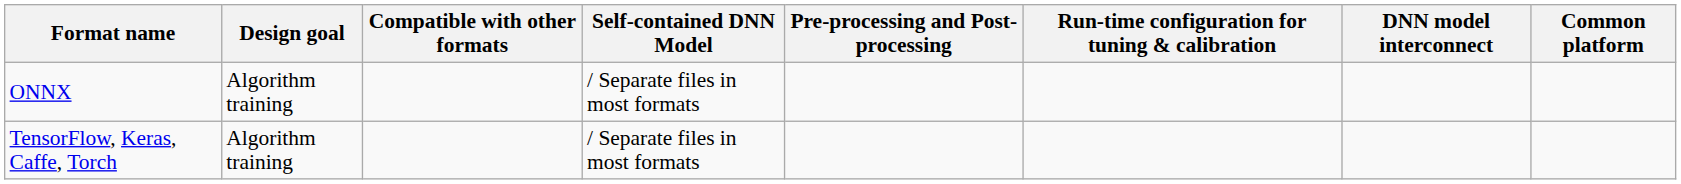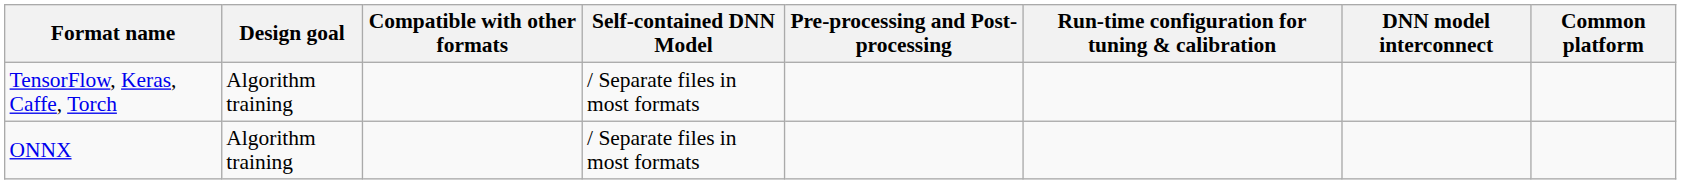rows swapped: TensorFlow, Keras, Caffe, Torch <-> ONNX
